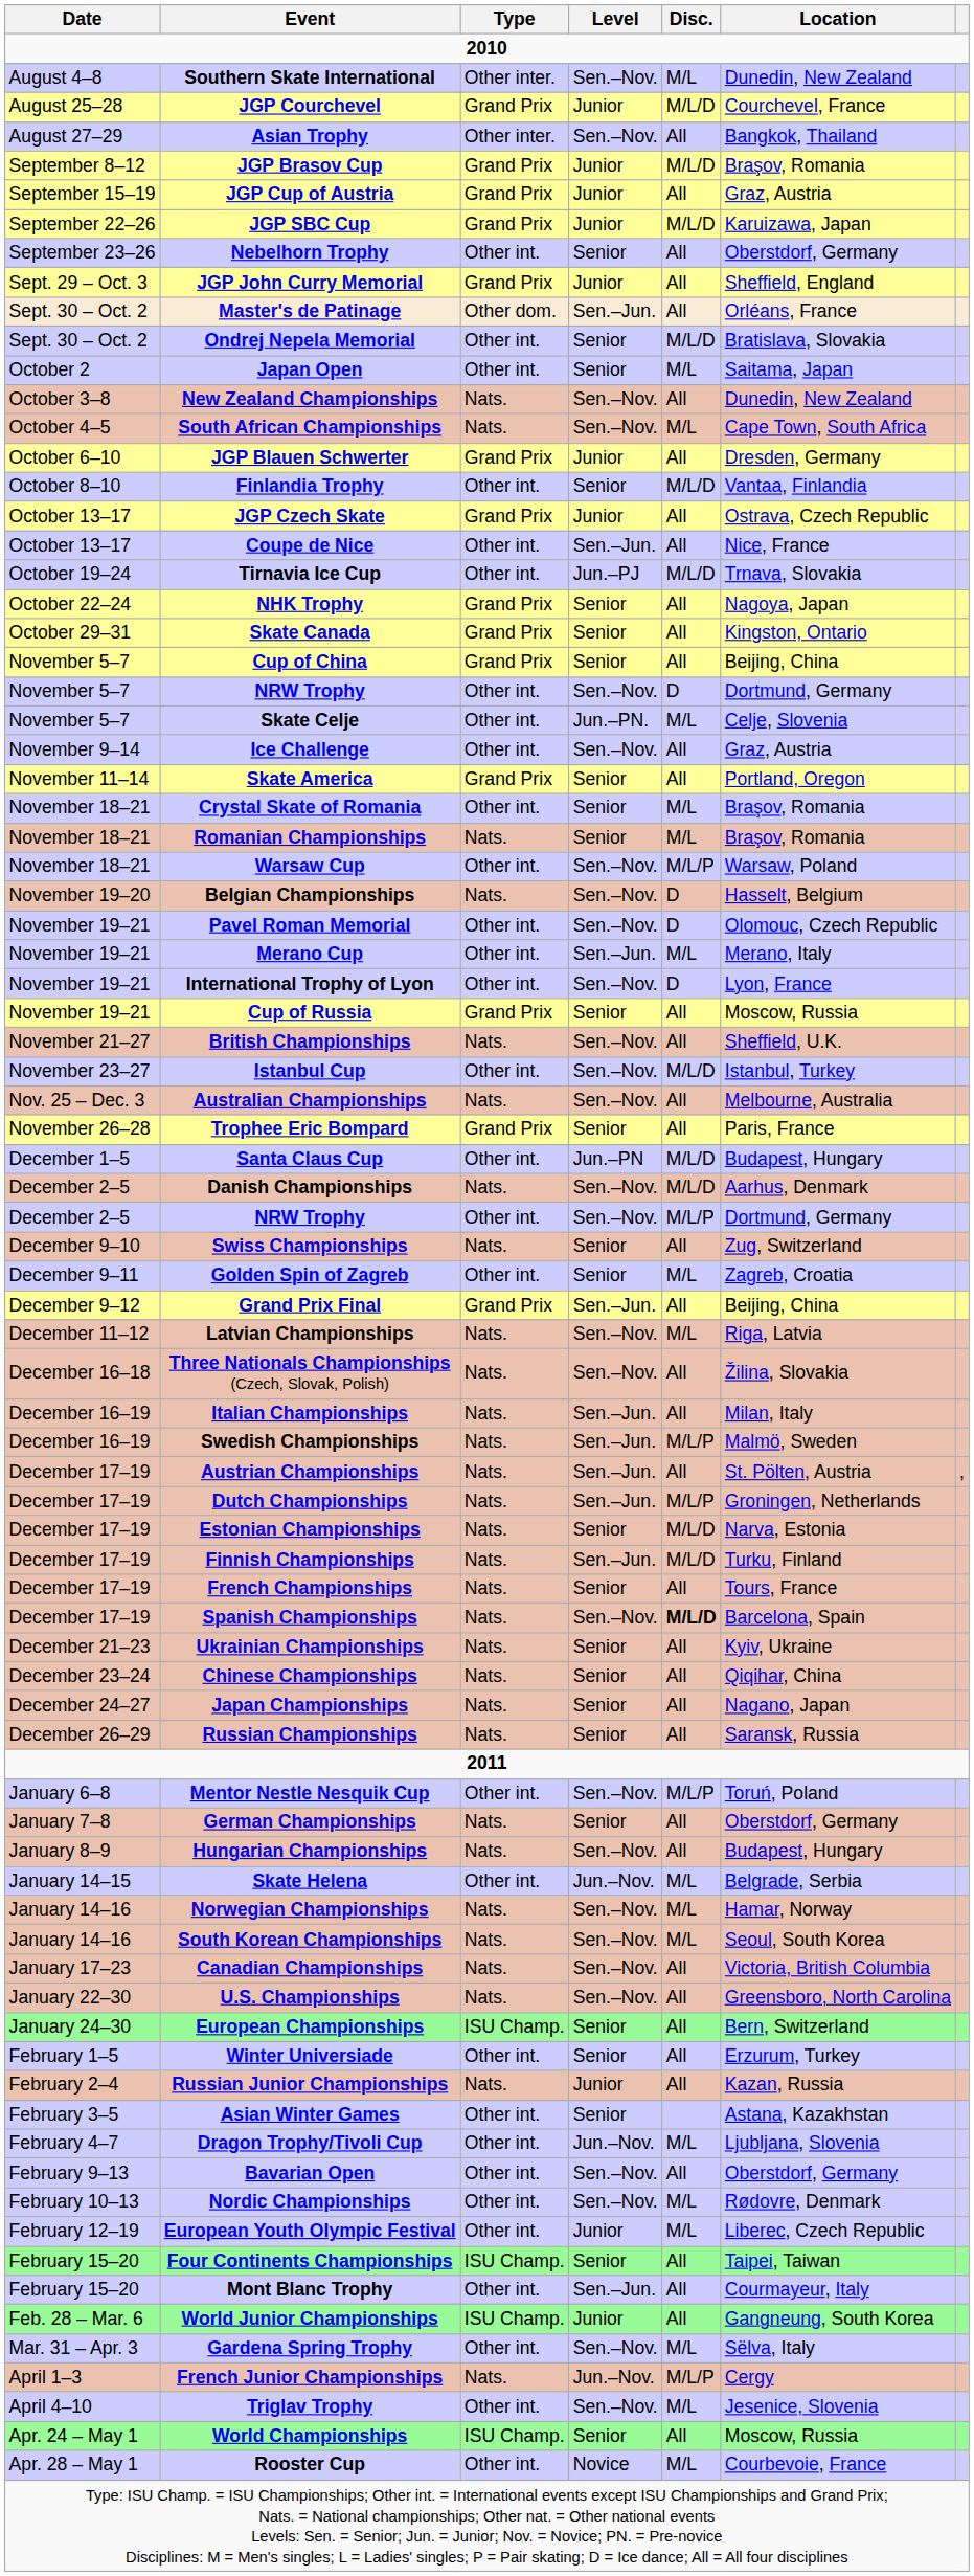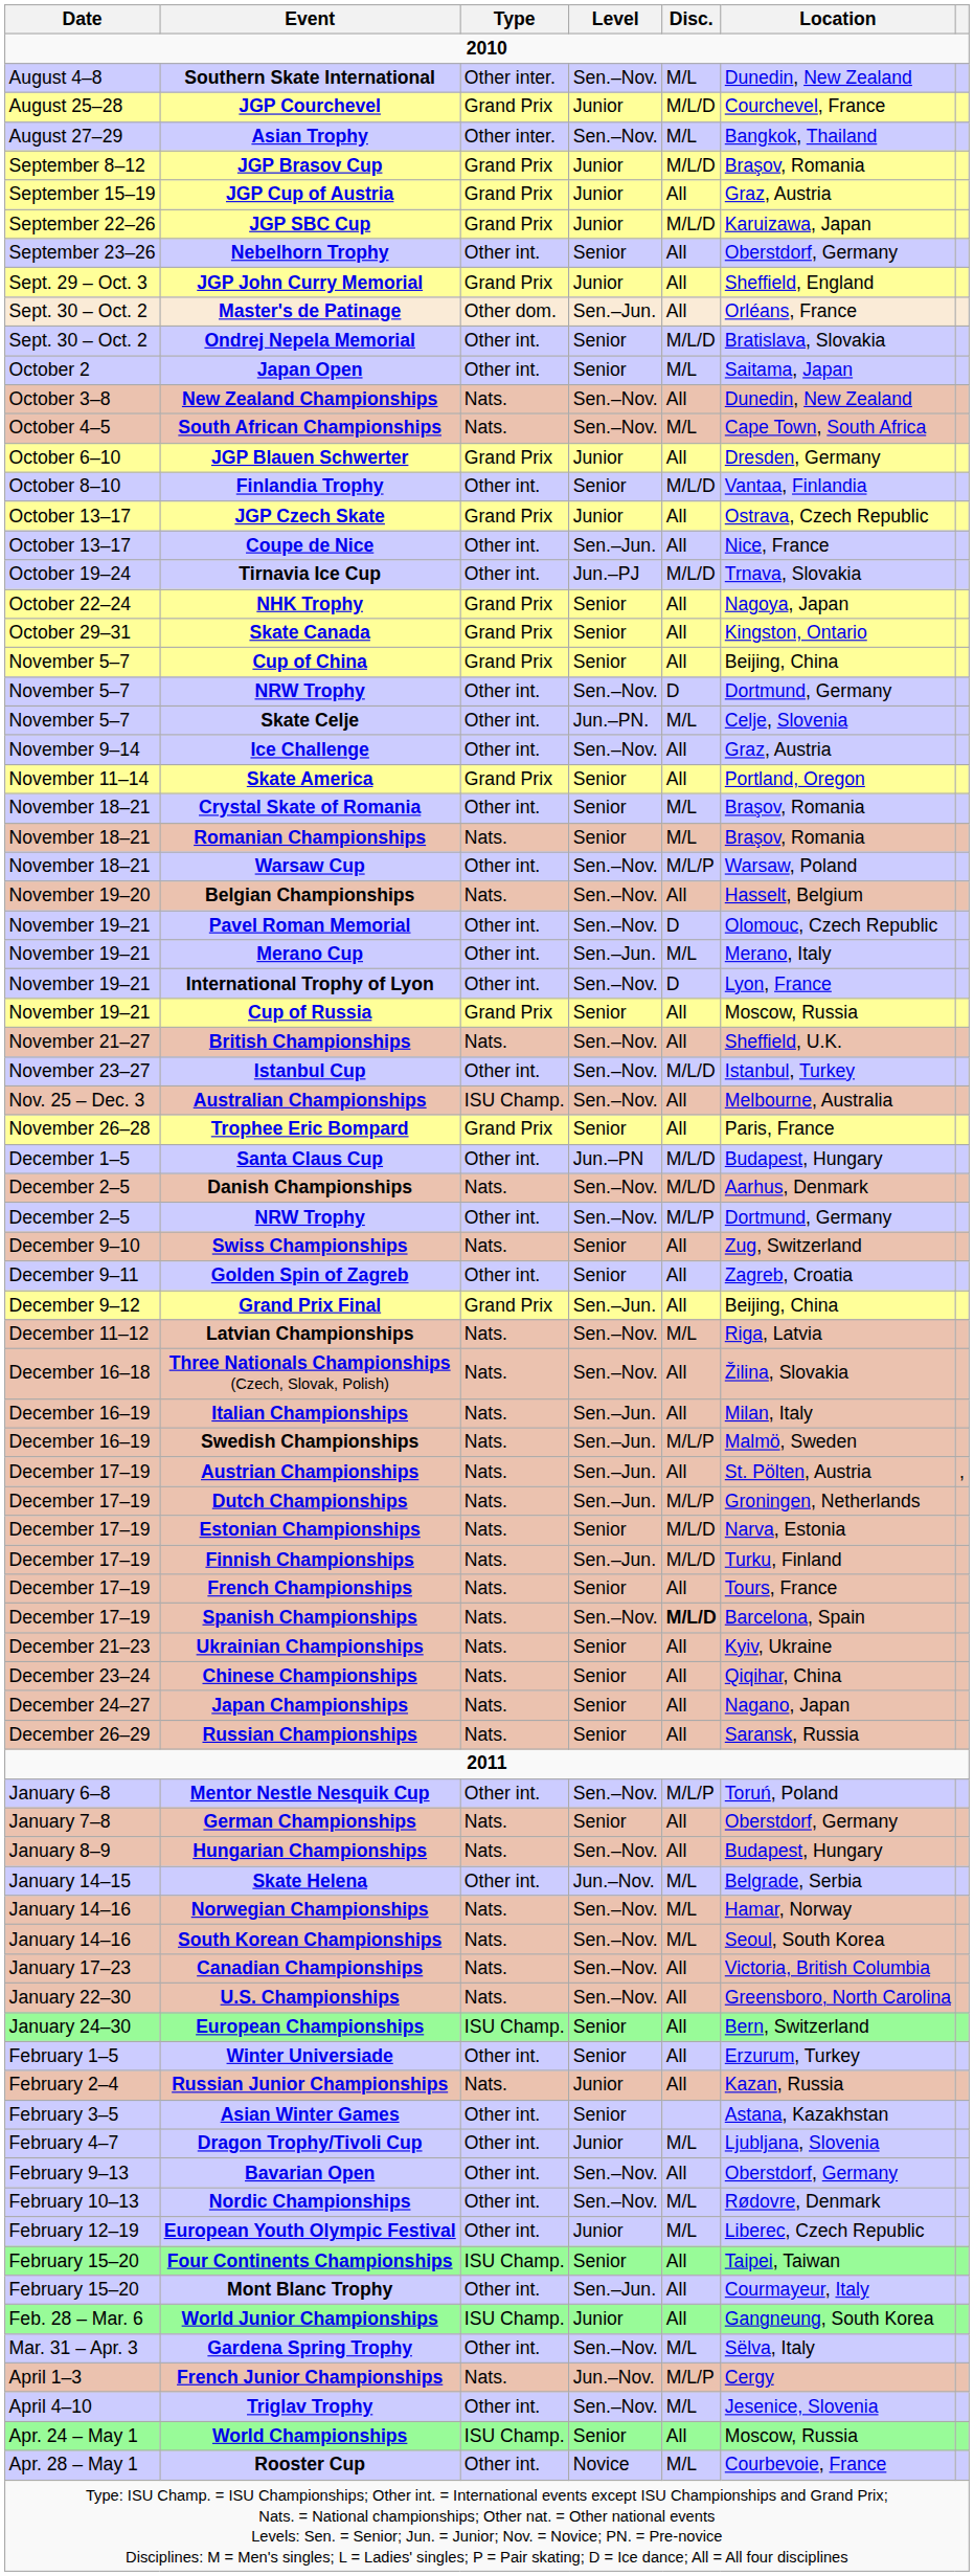Asian Trophy | Disc.: All -> M/L
Belgian Championships | Disc.: D -> All
Australian Championships | Type: Nats. -> ISU Champ.
Golden Spin of Zagreb | Disc.: M/L -> All
Dragon Trophy/Tivoli Cup | Level: Jun.–Nov. -> Junior
